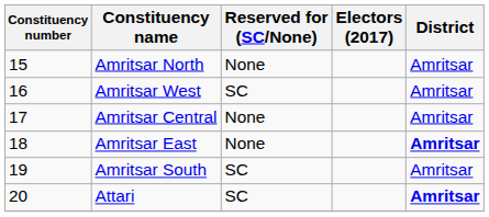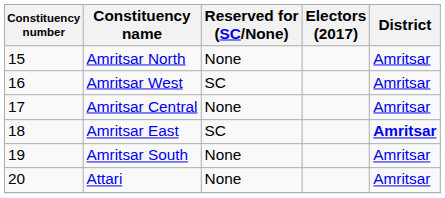Amritsar East | Reserved for (SC/None): None -> SC
Amritsar South | Reserved for (SC/None): SC -> None
Attari | Reserved for (SC/None): SC -> None
Attari | District: bold -> normal
